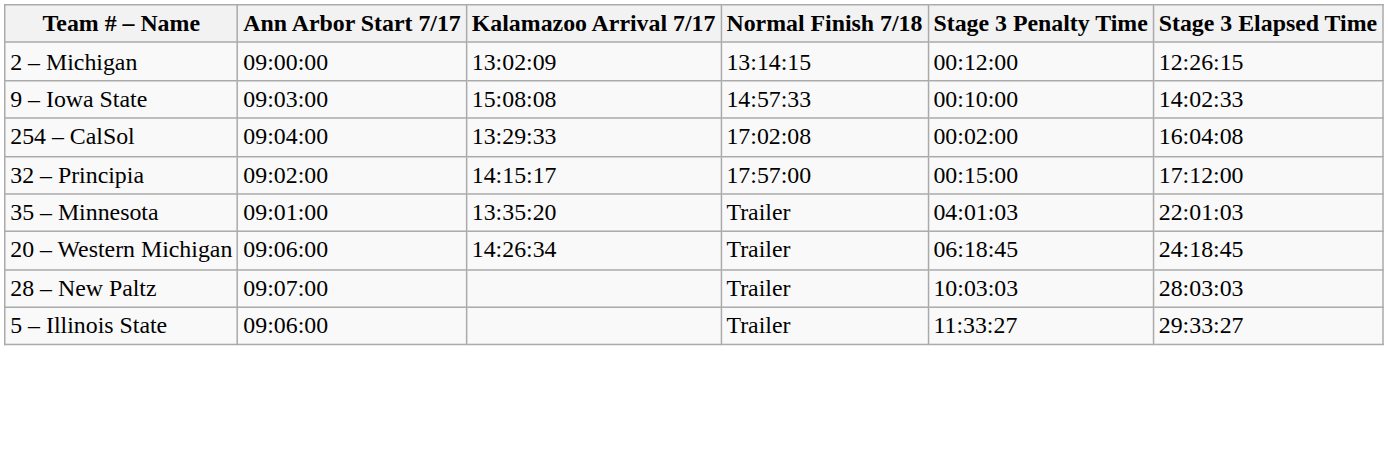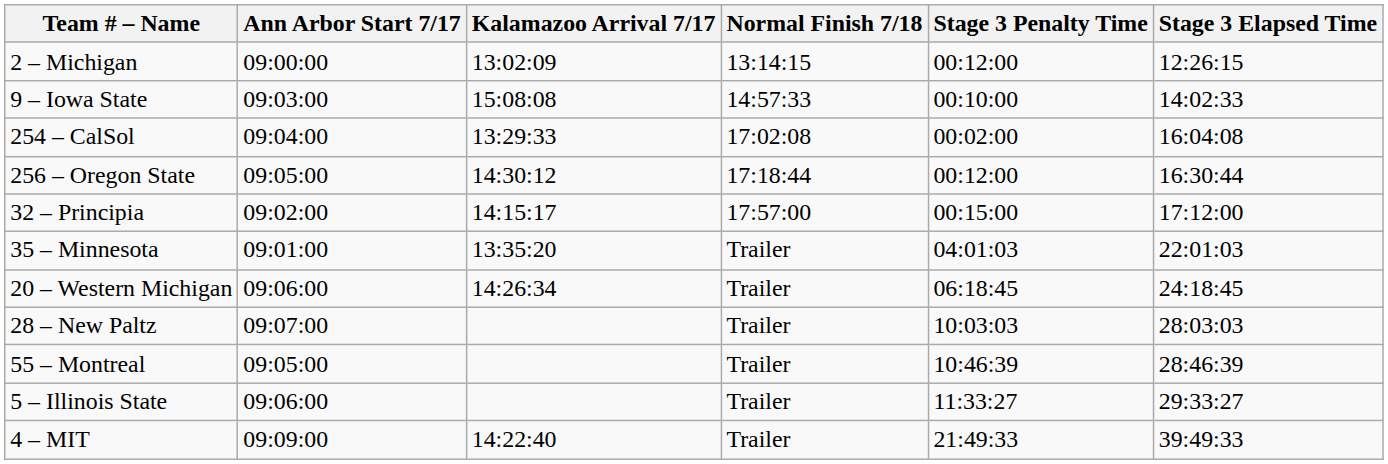+ row: 256 – Oregon State | 09:05:00 | 14:30:12 | 17:18:44 | 00:12:00 | 16:30:44
+ row: 55 – Montreal | 09:05:00 | Trailer | 10:46:39 | 28:46:39
+ row: 4 – MIT | 09:09:00 | 14:22:40 | Trailer | 21:49:33 | 39:49:33
